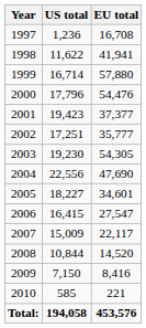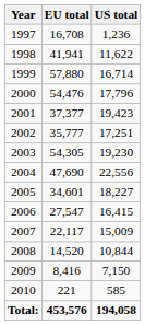columns swapped: EU total <-> US total
